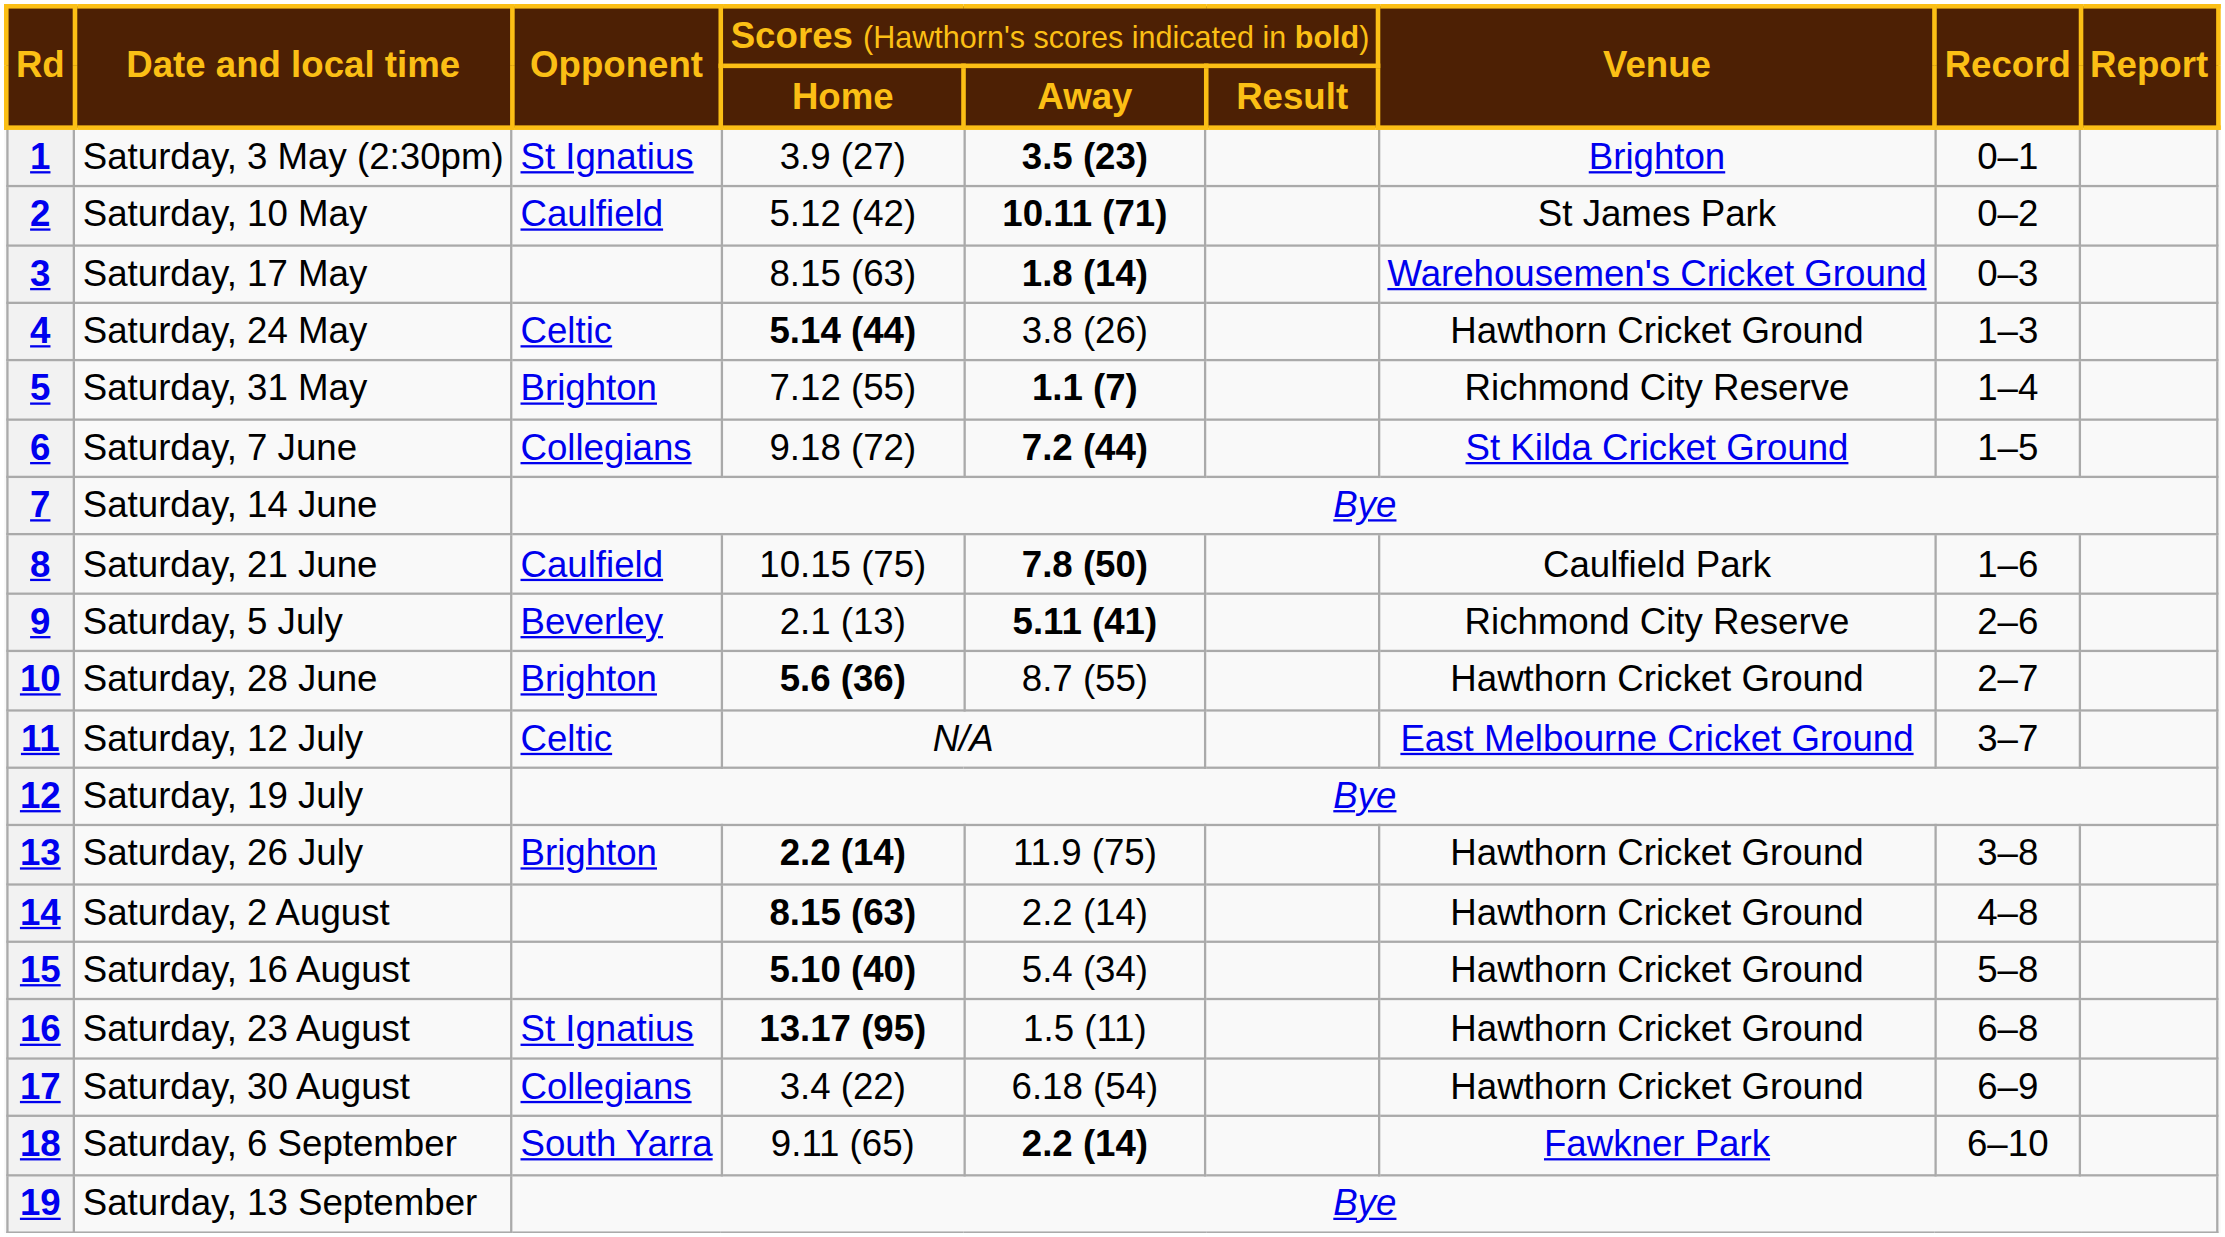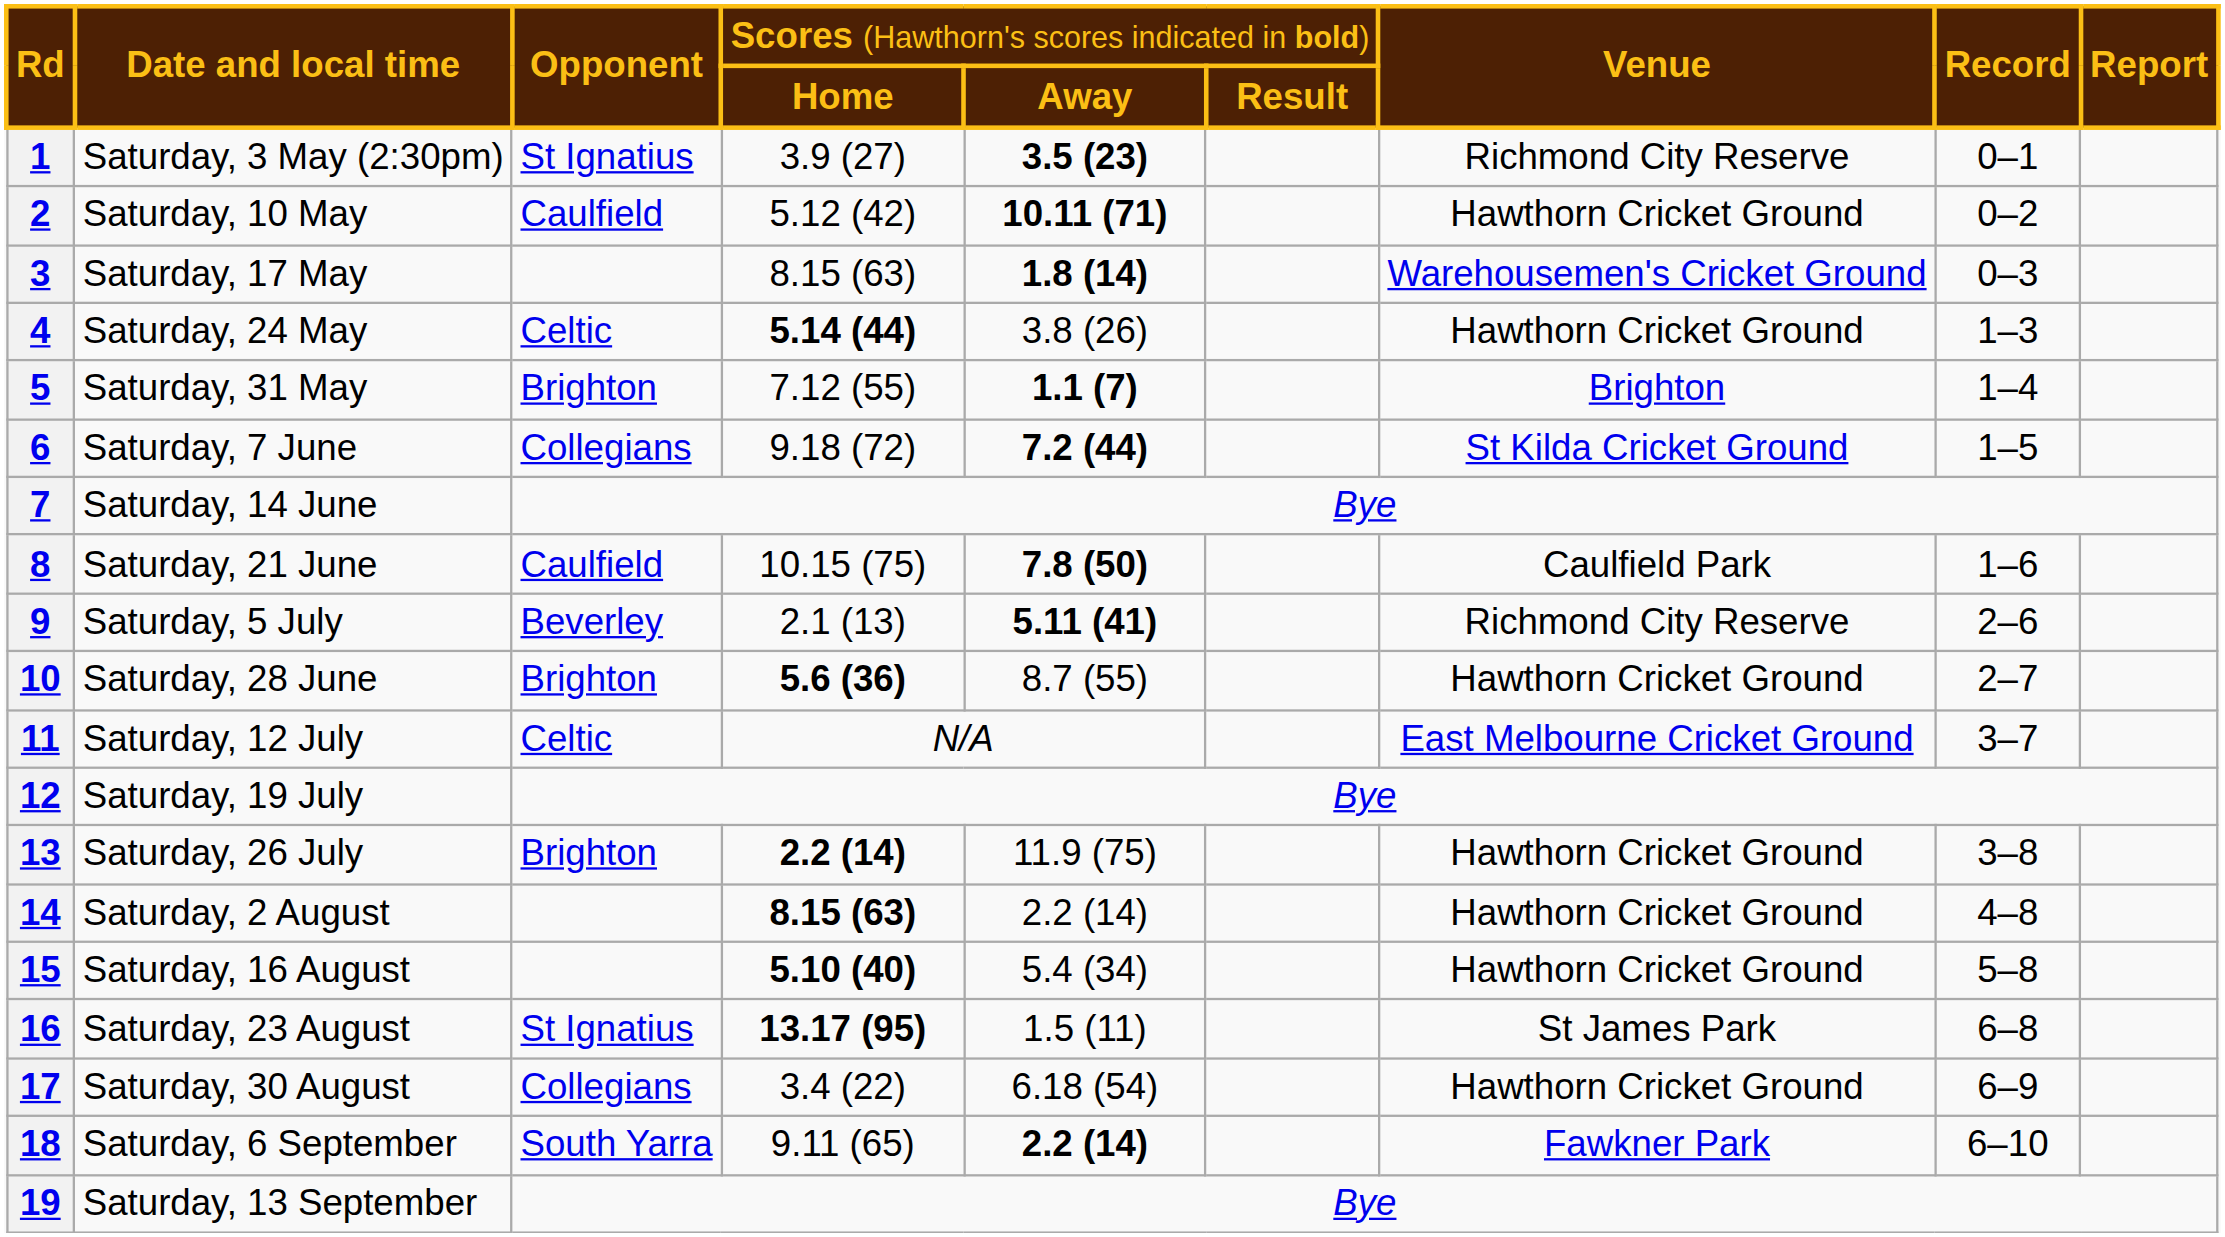1 | column 7: Brighton -> Richmond City Reserve
2 | column 7: St James Park -> Hawthorn Cricket Ground
5 | column 7: Richmond City Reserve -> Brighton
16 | column 7: Hawthorn Cricket Ground -> St James Park
